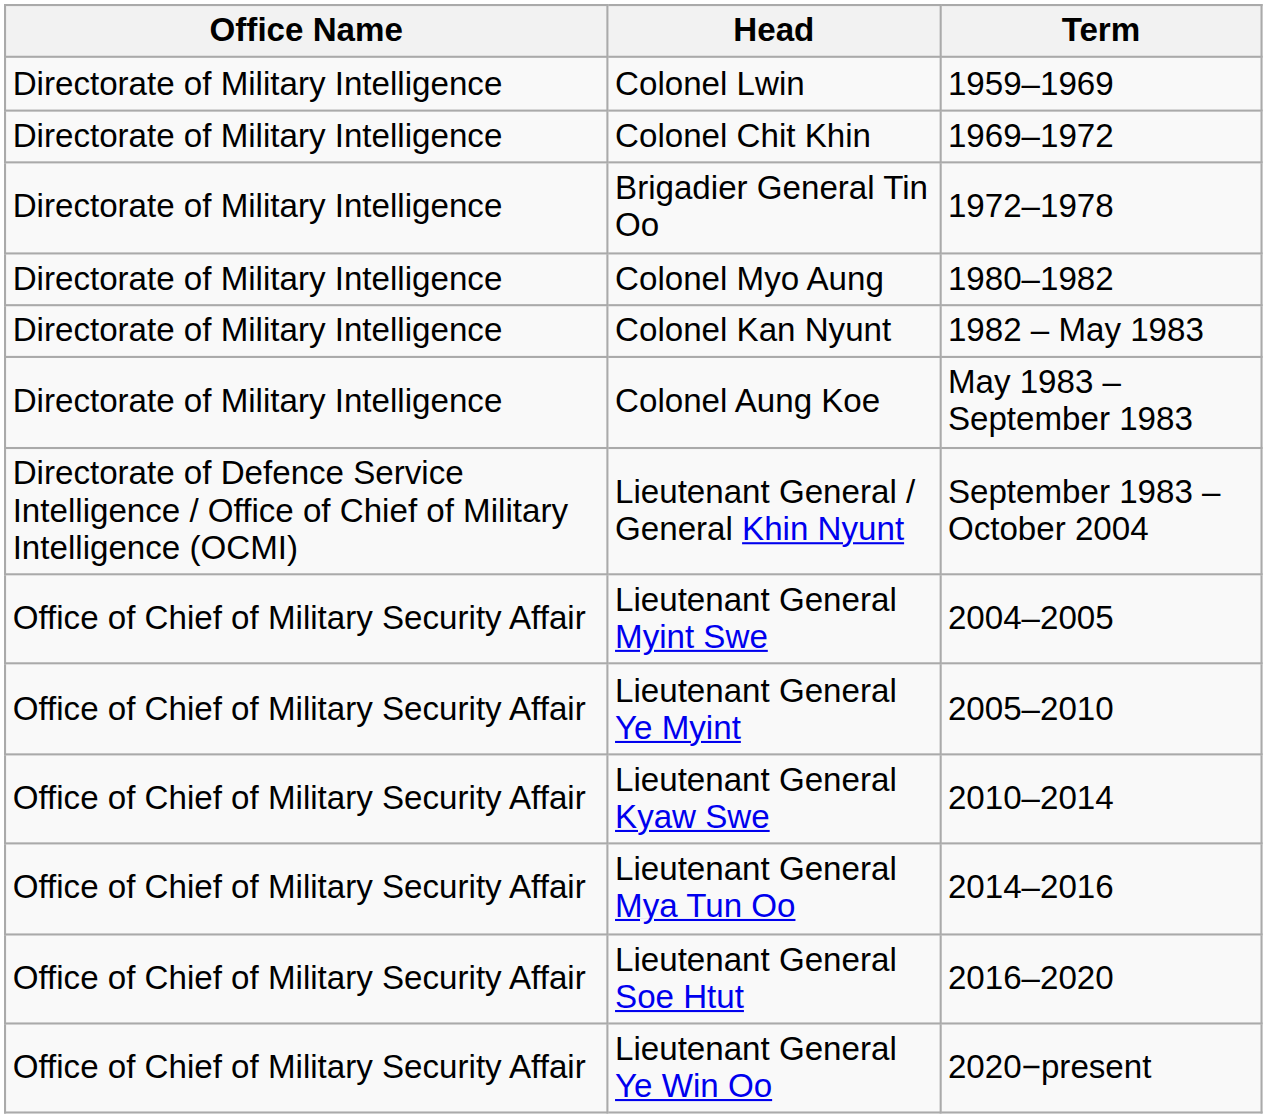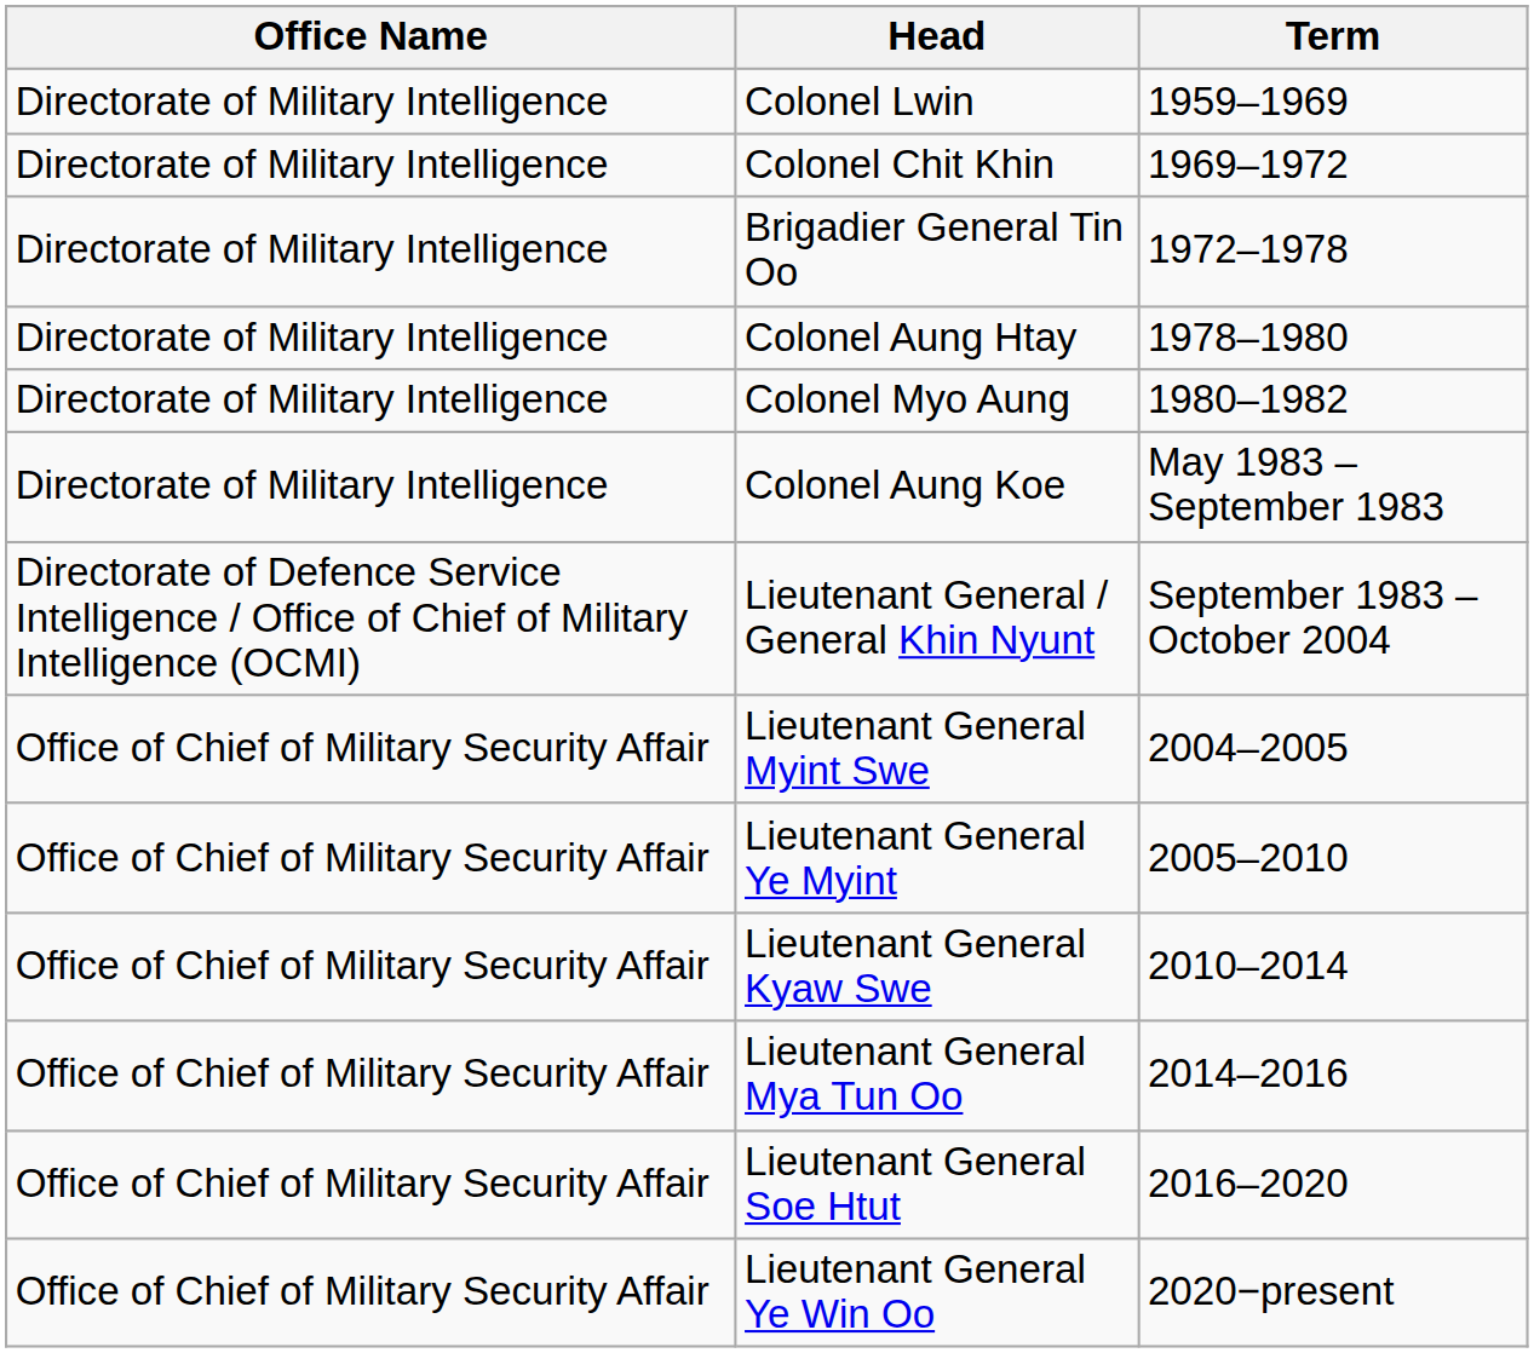+ row: Directorate of Military Intelligence | Colonel Aung Htay | 1978–1980
- row: Directorate of Military Intelligence | Colonel Kan Nyunt | 1982 – May 1983
